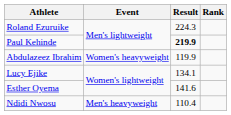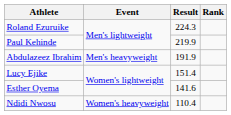Paul Kehinde | Result: bold -> normal
Abdulazeez Ibrahim | Event: Women's heavyweight -> Men's heavyweight
Abdulazeez Ibrahim | Result: 119.9 -> 191.9
Lucy Ejike | Result: 134.1 -> 151.4
Ndidi Nwosu | Event: Men's heavyweight -> Women's heavyweight
